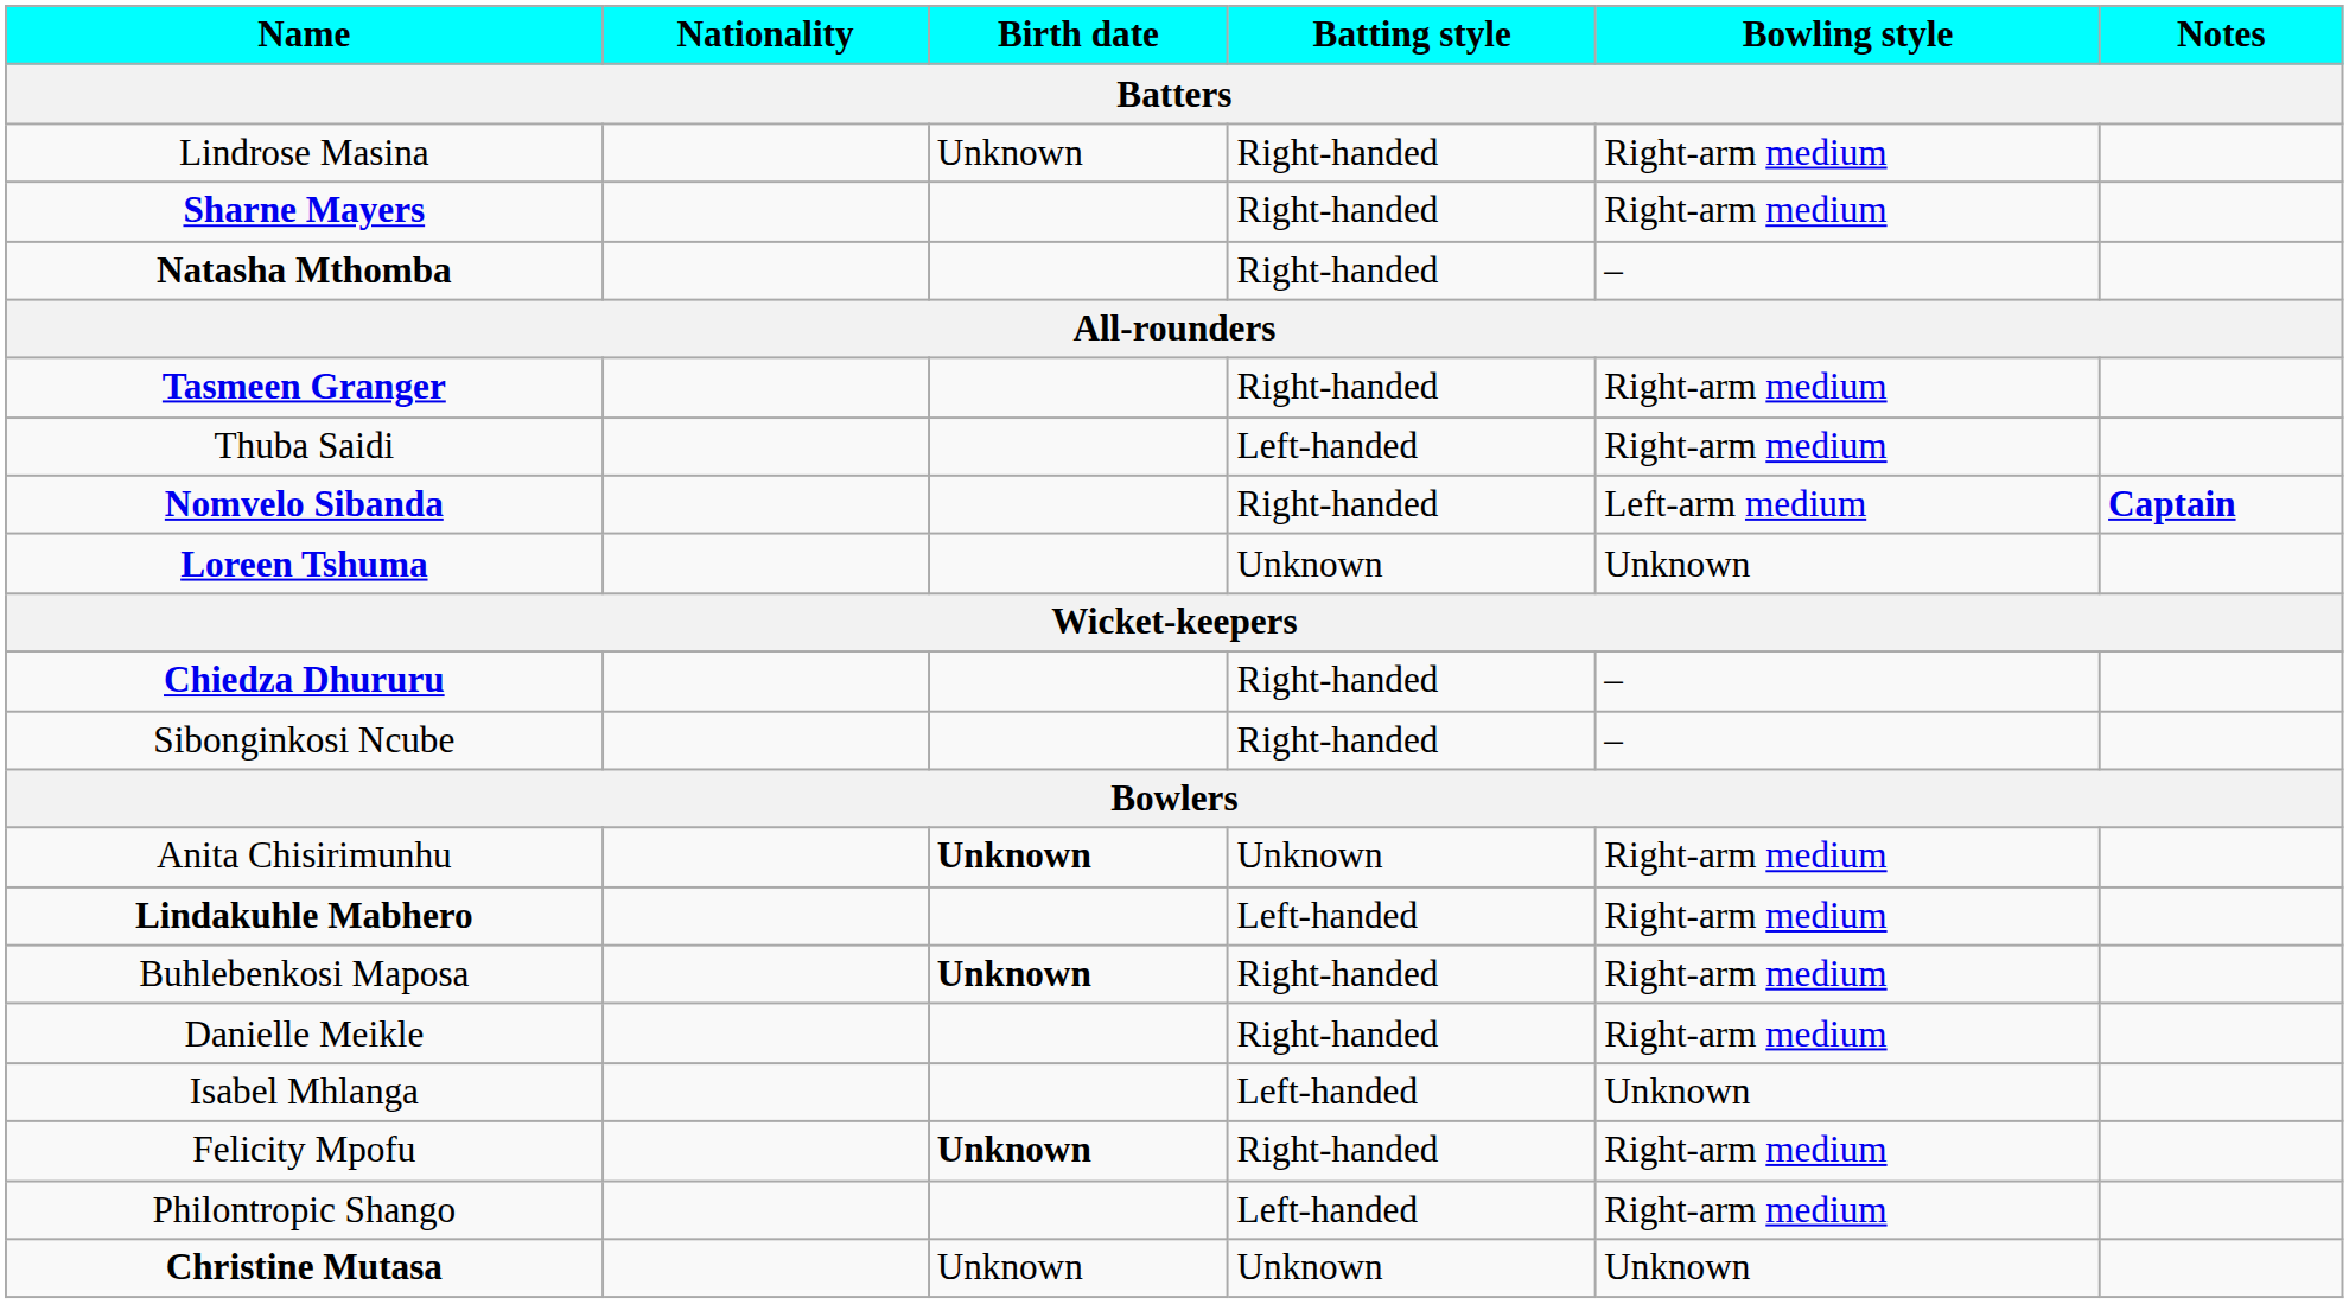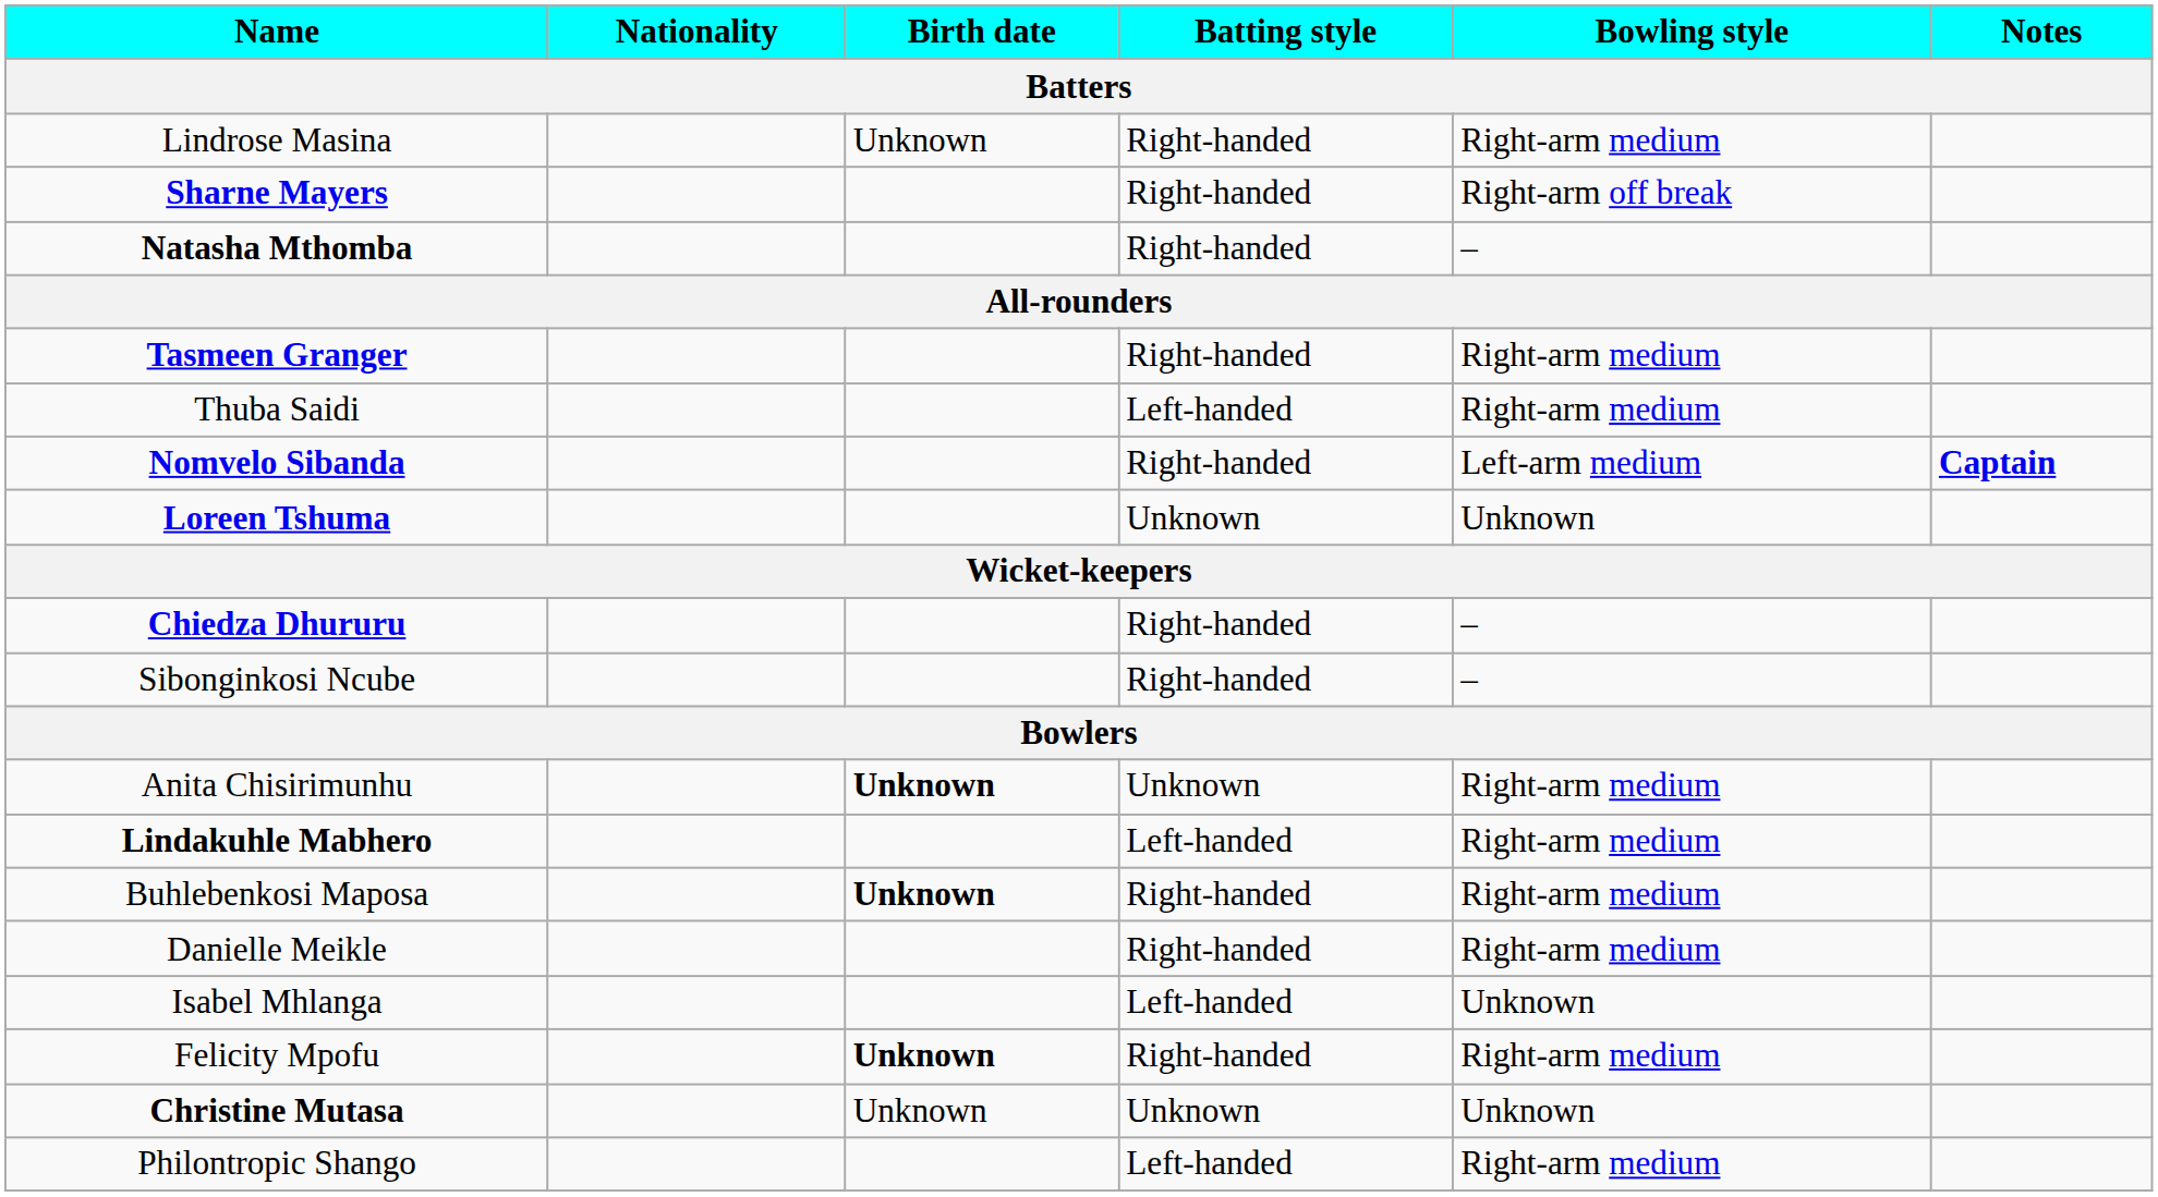Sharne Mayers | Bowling style: Right-arm medium -> Right-arm off break
rows swapped: Christine Mutasa <-> Philontropic Shango
